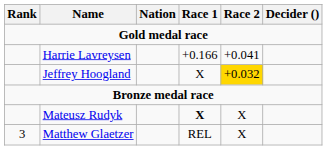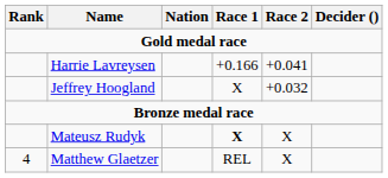Jeffrey Hoogland | Race 2: gold background -> no background
Matthew Glaetzer | Rank: 3 -> 4
